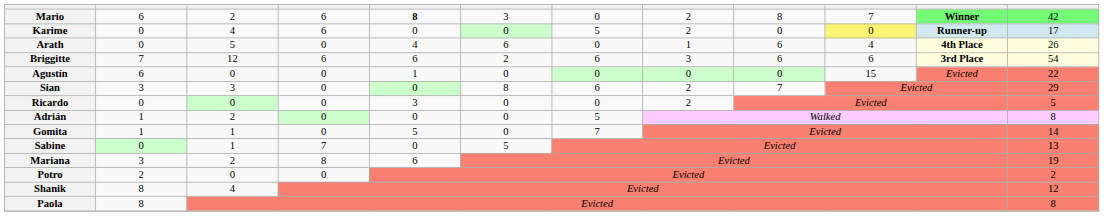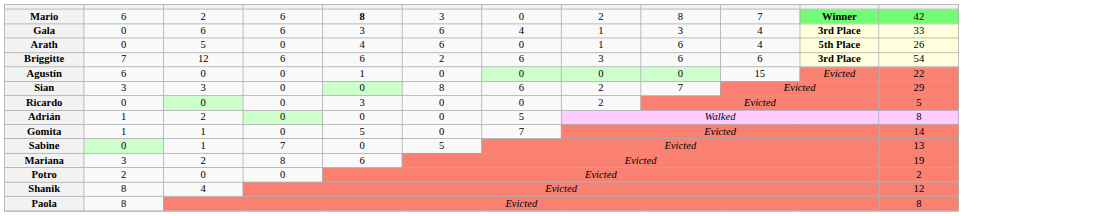- row: Karime | 0 | 4 | 6 | 0 | 0 | 5 | 2 | 0 | 0 | Runner-up | 17
+ row: Gala | 0 | 6 | 6 | 3 | 6 | 4 | 1 | 3 | 4 | 3rd Place | 33
Arath | column 11: 4th Place -> 5th Place
